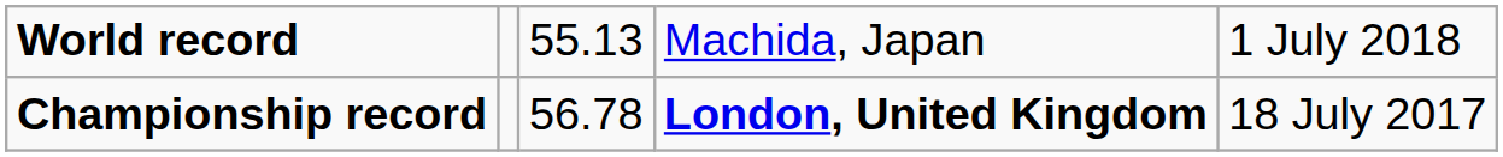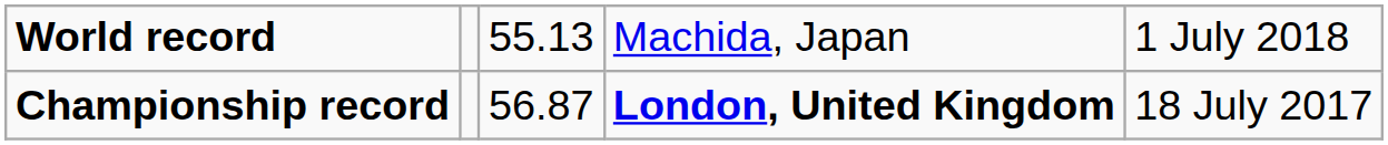Championship record | column 3: 56.78 -> 56.87
